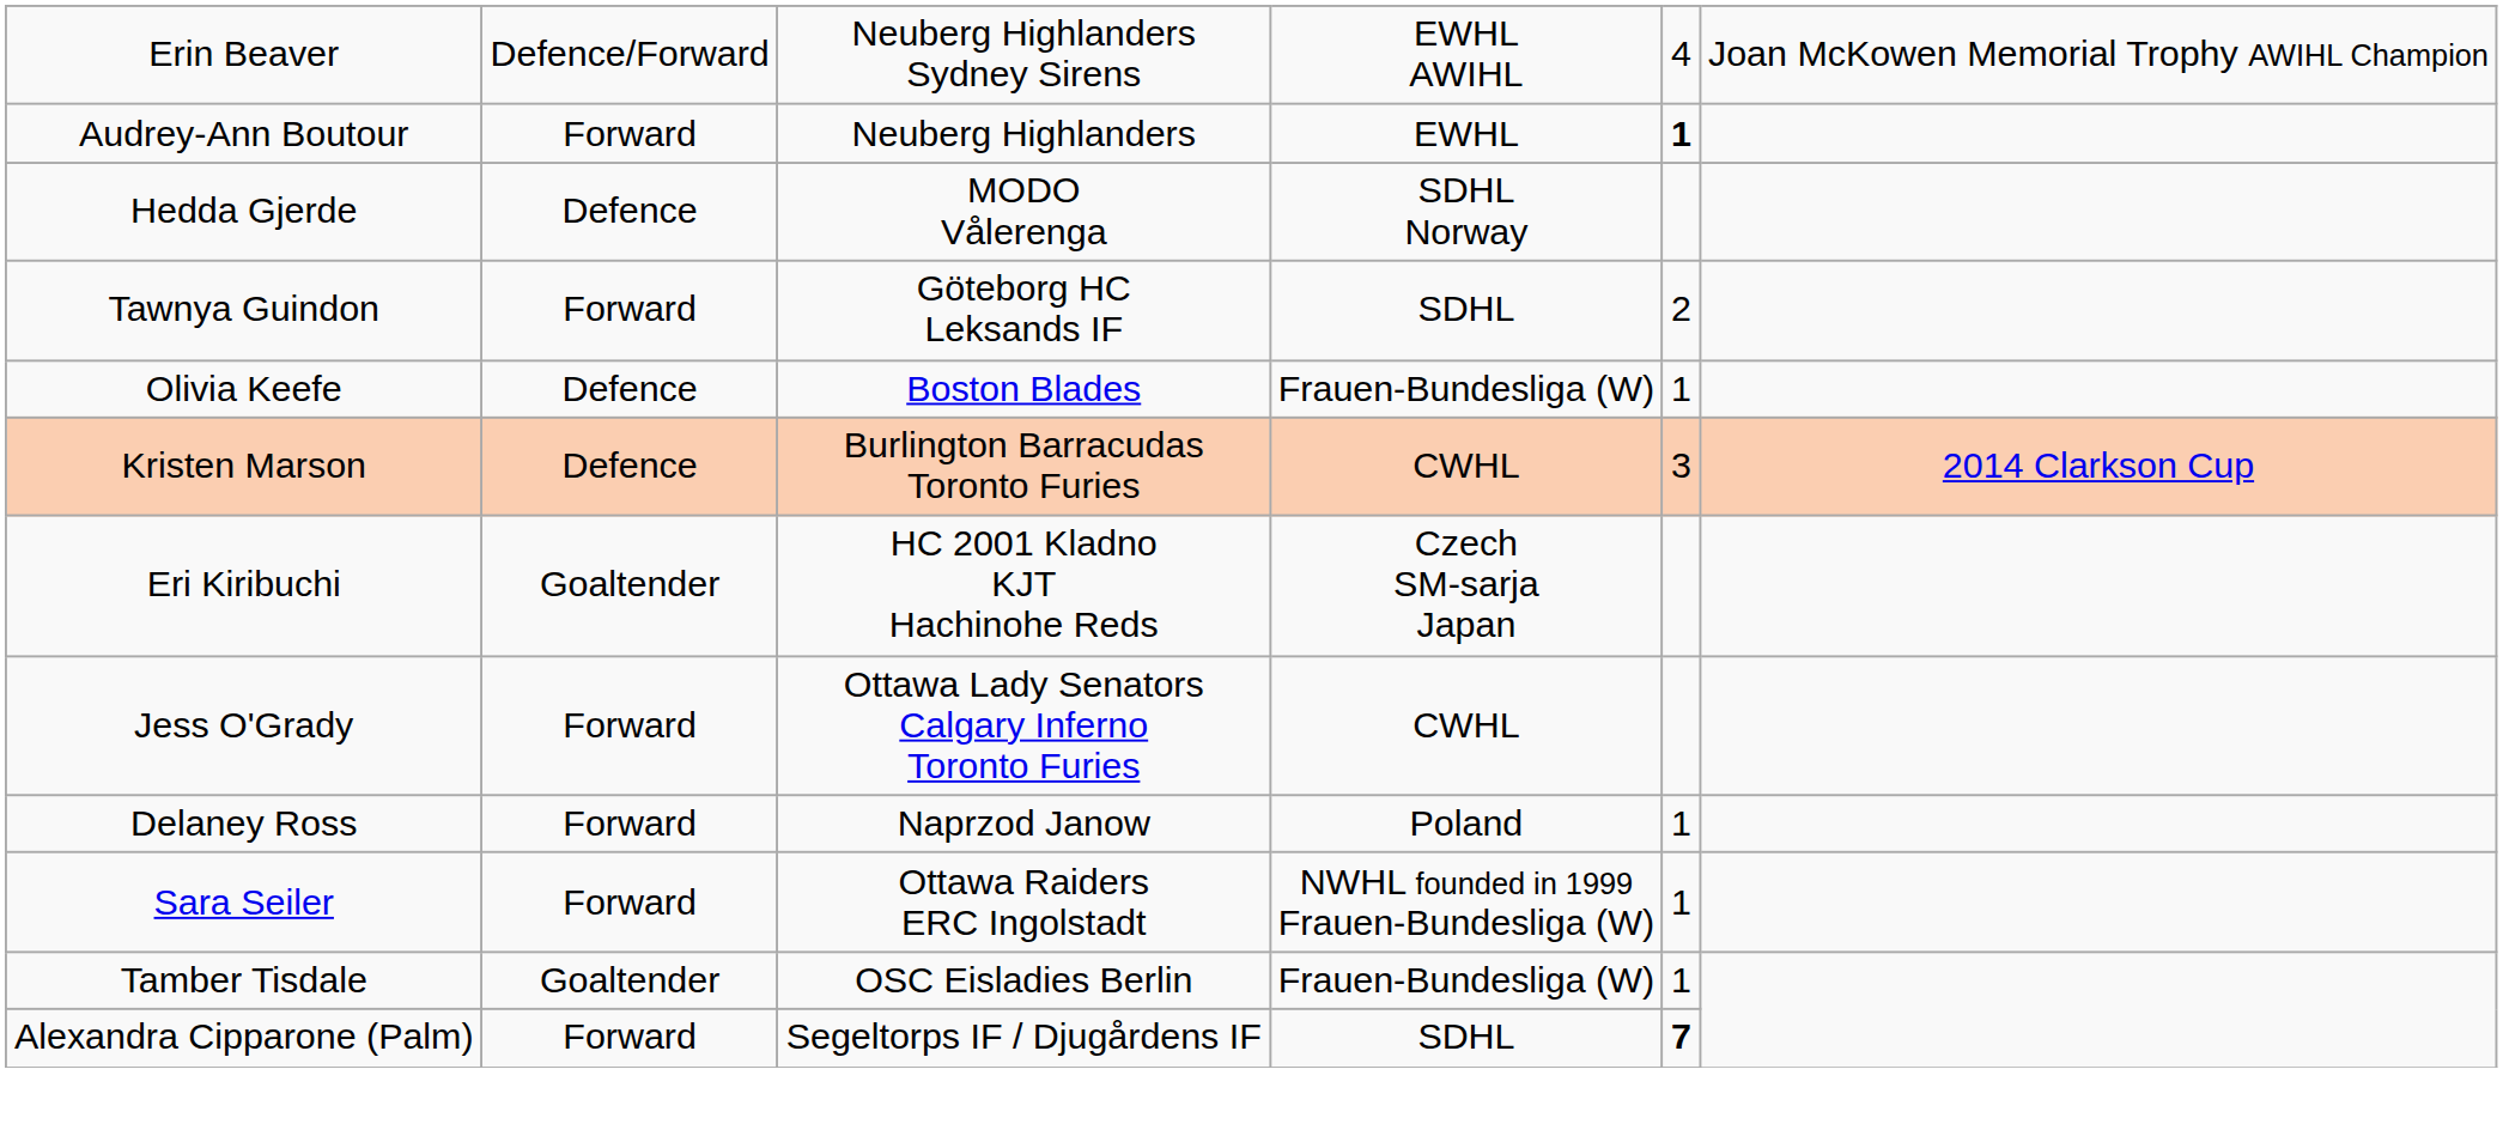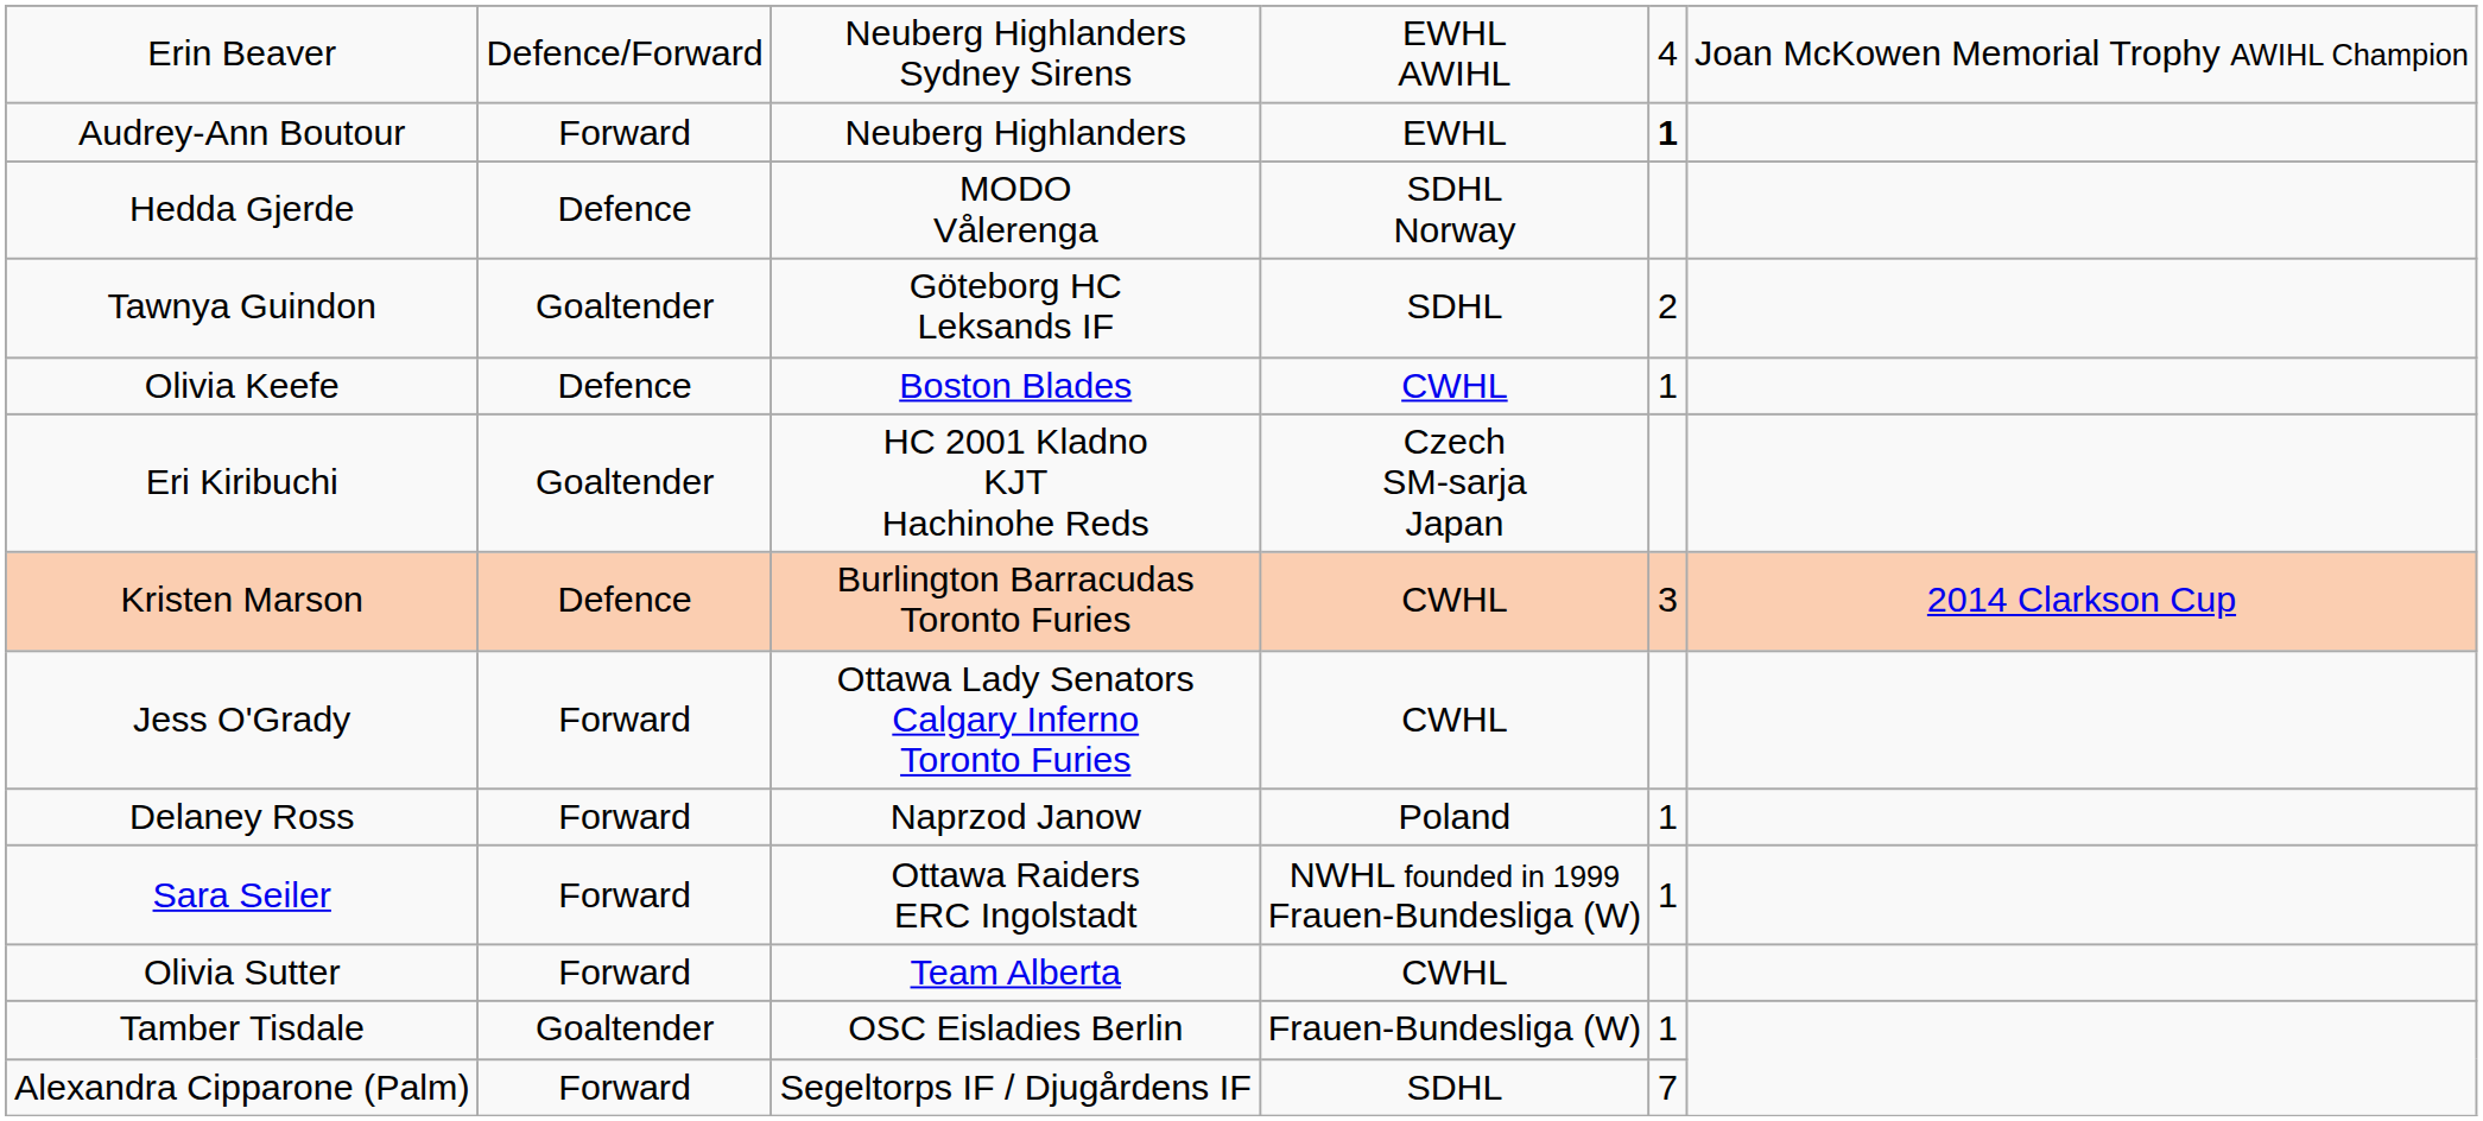Tawnya Guindon | column 2: Forward -> Goaltender
Olivia Keefe | column 4: Frauen-Bundesliga (W) -> CWHL
rows swapped: Eri Kiribuchi <-> Kristen Marson
+ row: Olivia Sutter | Forward | Team Alberta | CWHL
Alexandra Cipparone (Palm) | column 5: bold -> normal
